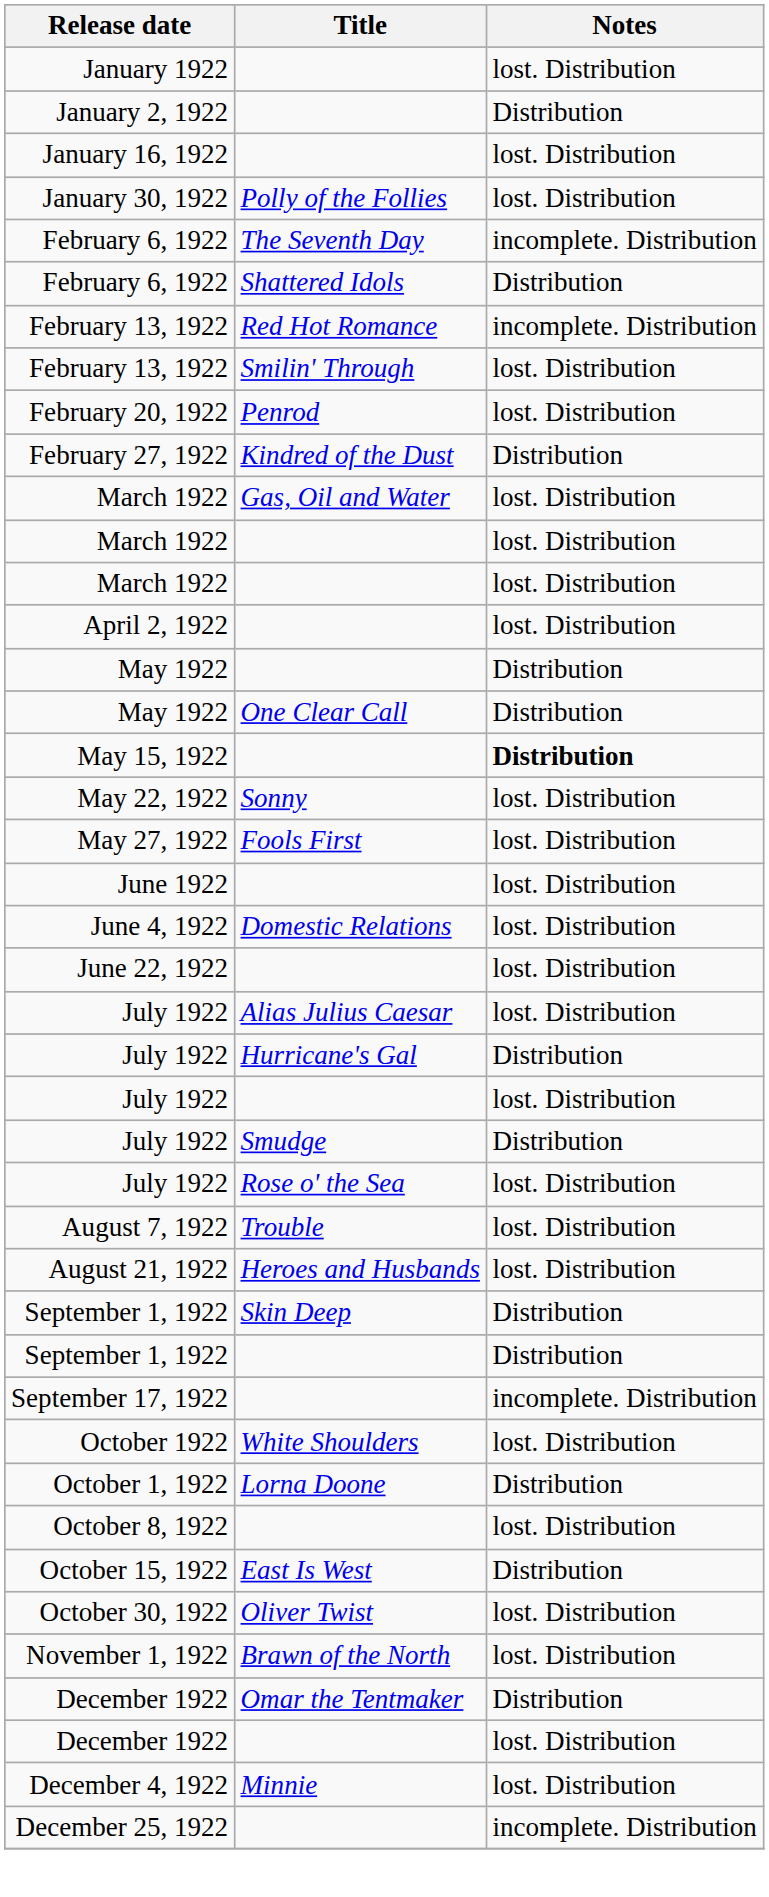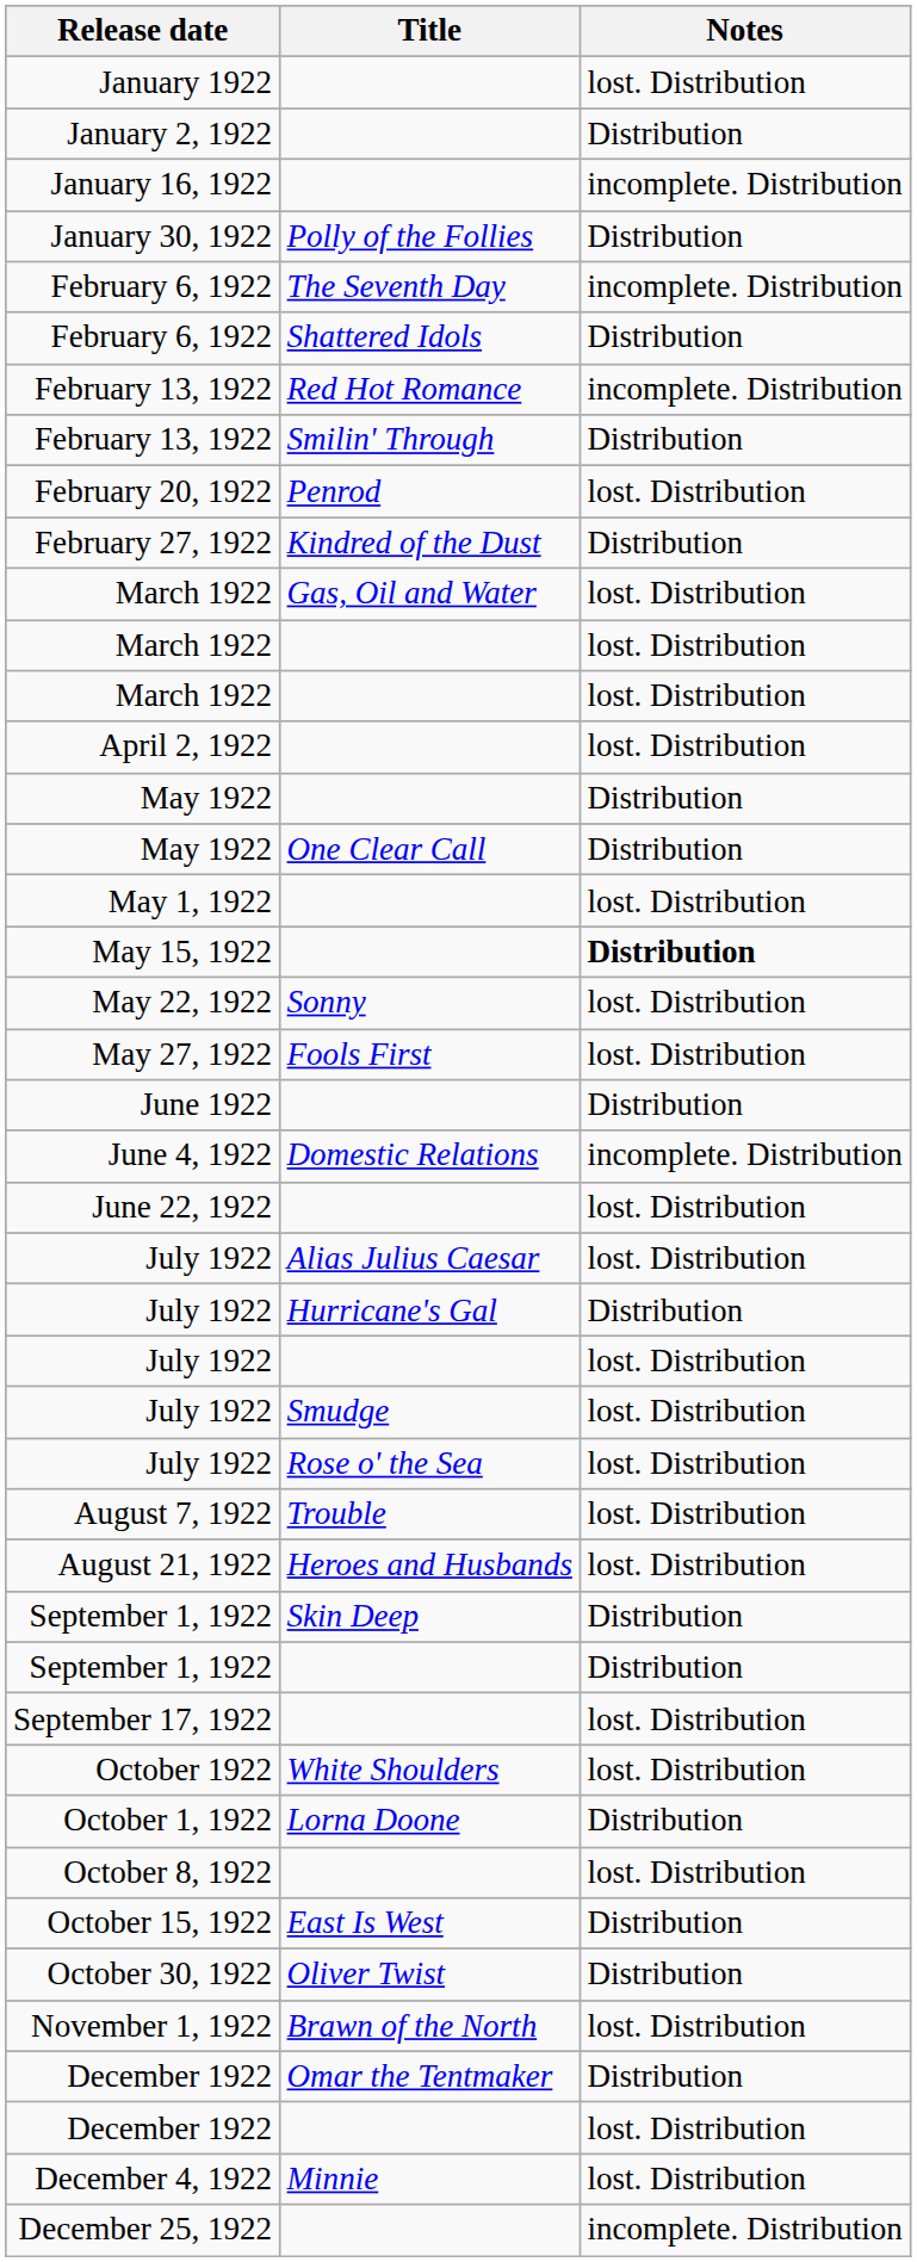January 16, 1922 | Notes: lost. Distribution -> incomplete. Distribution
January 30, 1922 | Notes: lost. Distribution -> Distribution
February 13, 1922 / Smilin' Through | Notes: lost. Distribution -> Distribution
+ row: May 1, 1922 | lost. Distribution
June 1922 | Notes: lost. Distribution -> Distribution
June 4, 1922 | Notes: lost. Distribution -> incomplete. Distribution
July 1922 / Smudge | Notes: Distribution -> lost. Distribution
September 17, 1922 | Notes: incomplete. Distribution -> lost. Distribution
October 30, 1922 | Notes: lost. Distribution -> Distribution
